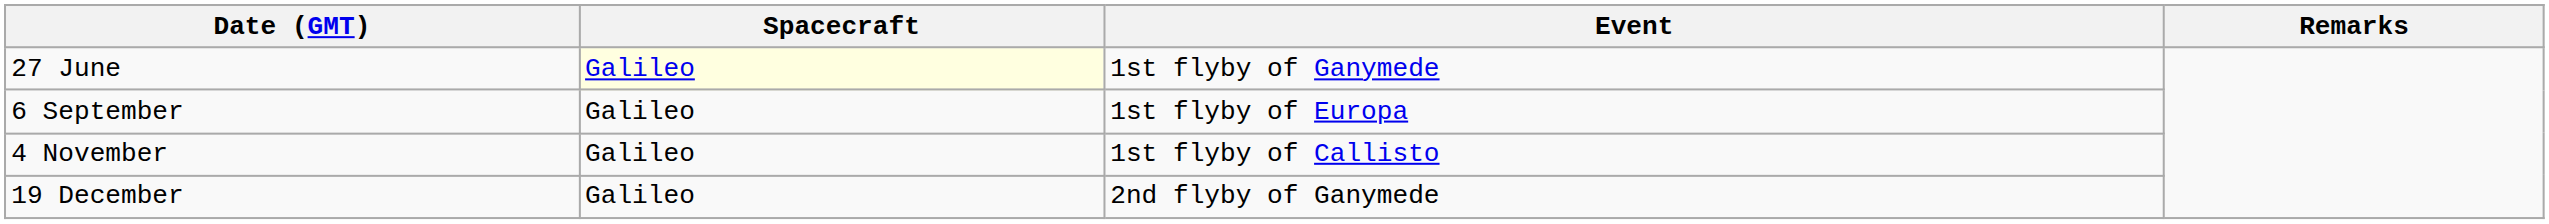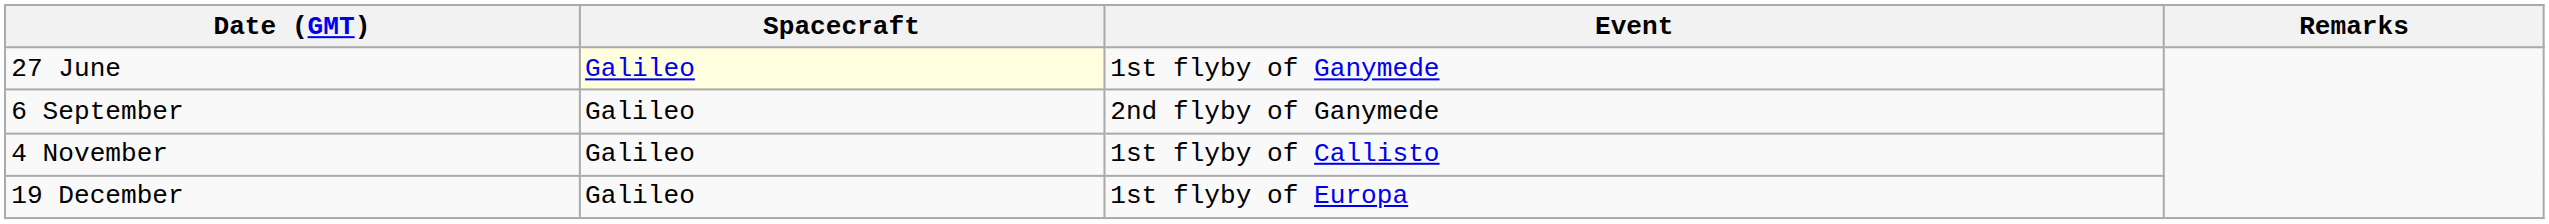6 September | Event: 1st flyby of Europa -> 2nd flyby of Ganymede
19 December | Event: 2nd flyby of Ganymede -> 1st flyby of Europa
